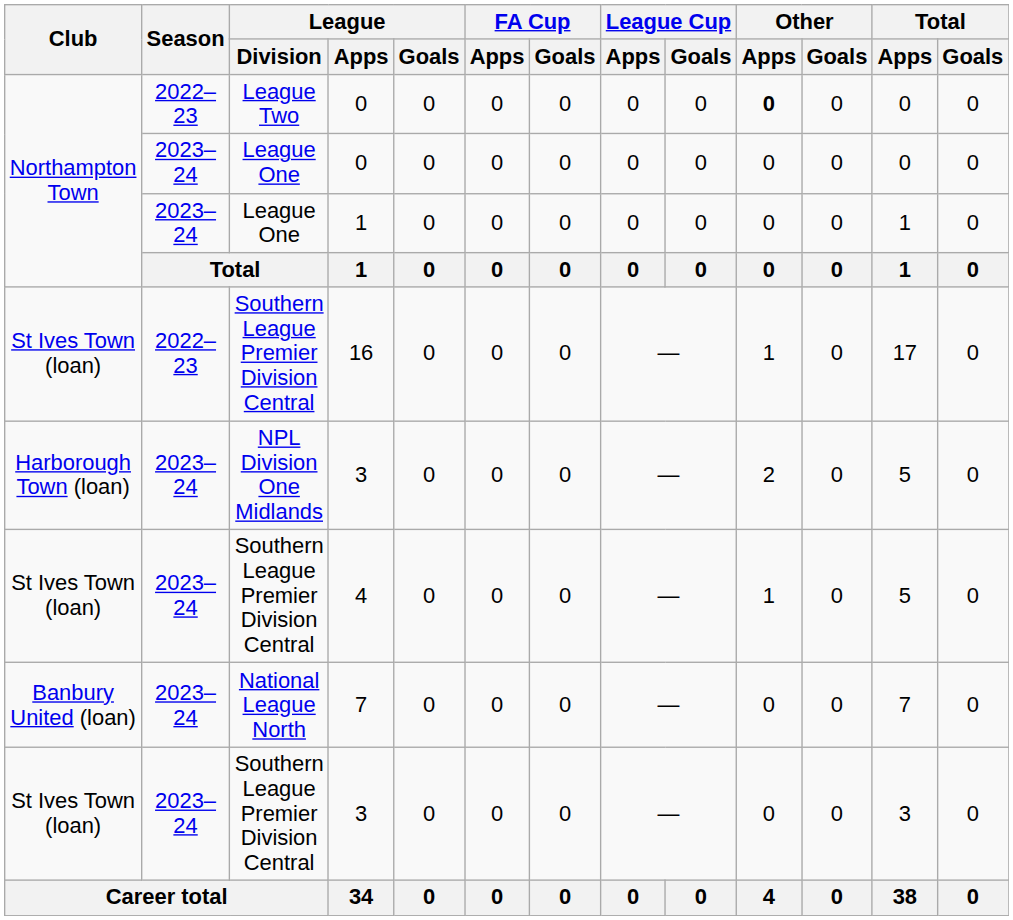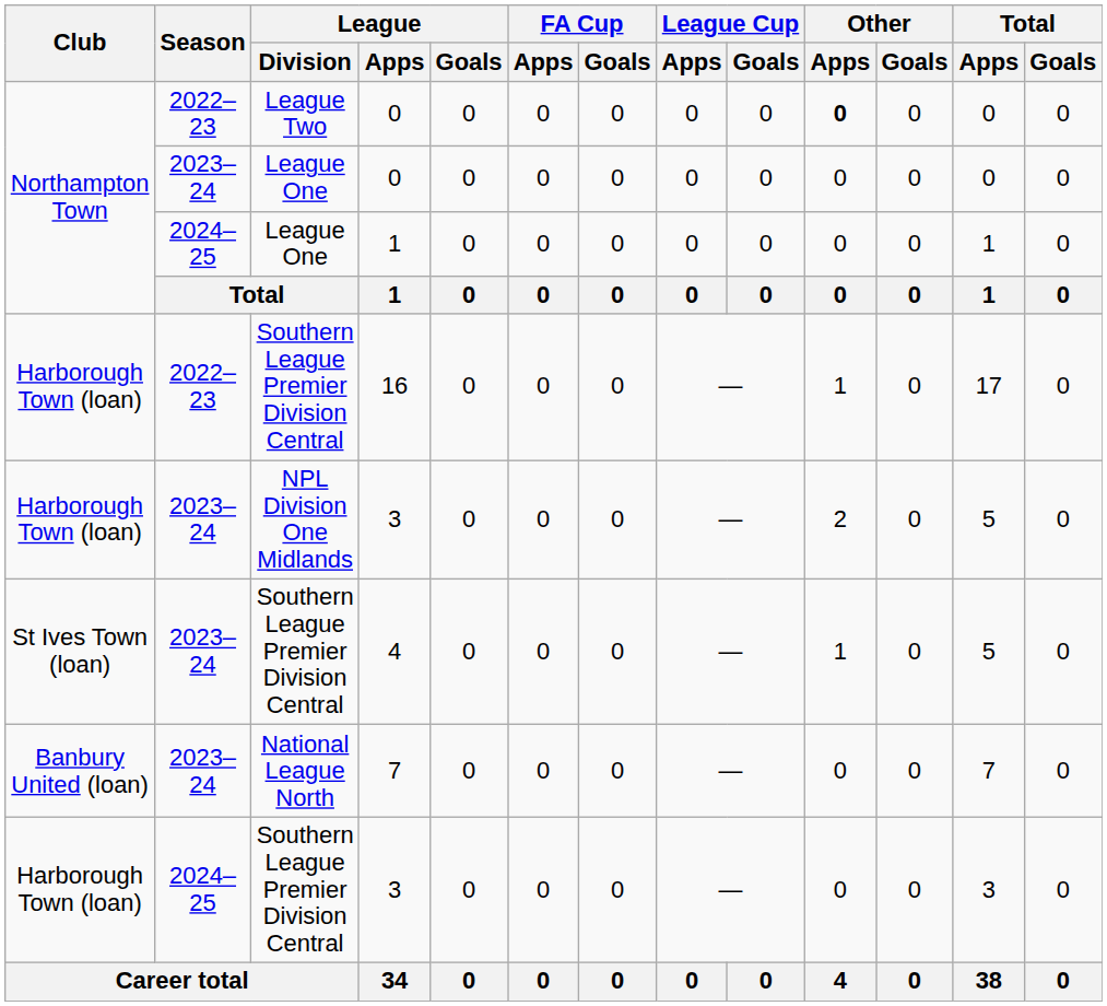League One / 1 | Season: 2023–24 -> 2024–25
16 | Club: St Ives Town (loan) -> Harborough Town (loan)
Southern League Premier Division Central / 3 | Club: St Ives Town (loan) -> Harborough Town (loan)
Southern League Premier Division Central / 3 | Season: 2023–24 -> 2024–25
